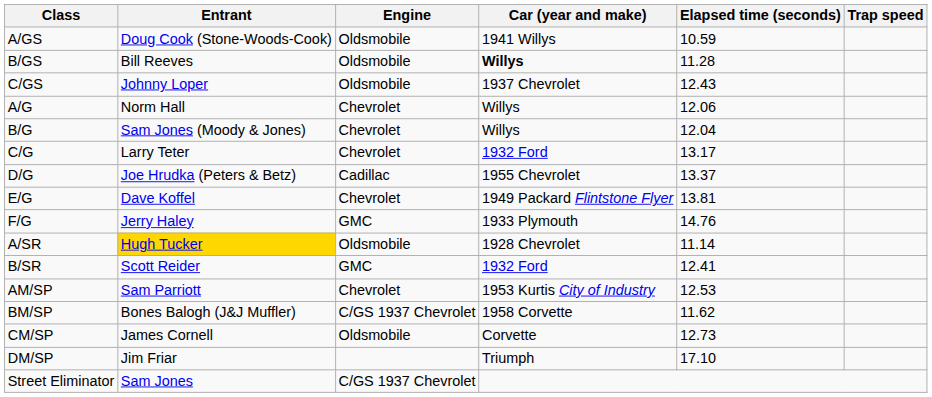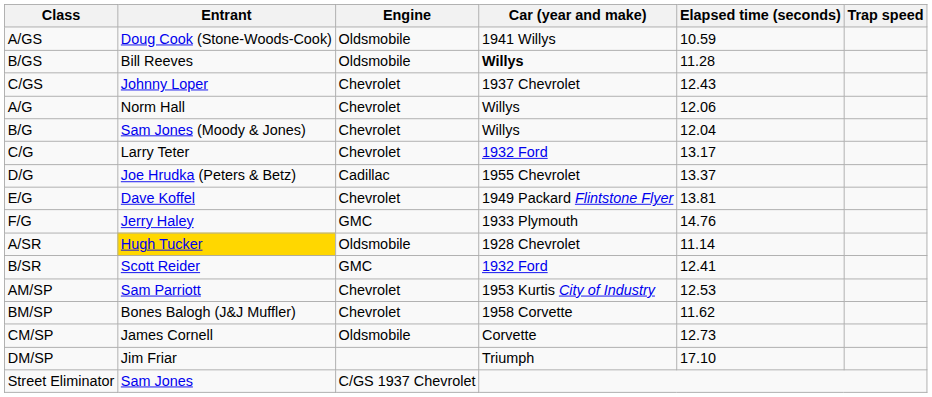C/GS | Engine: Oldsmobile -> Chevrolet
BM/SP | Engine: C/GS 1937 Chevrolet -> Chevrolet
